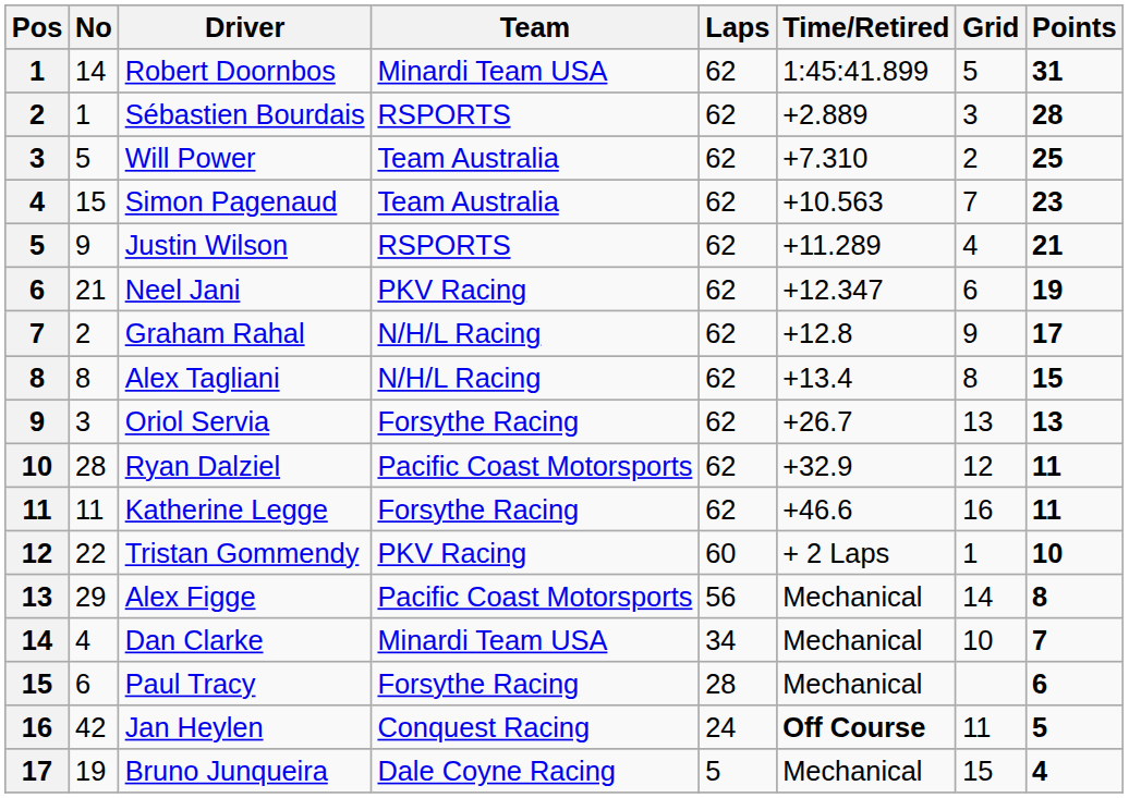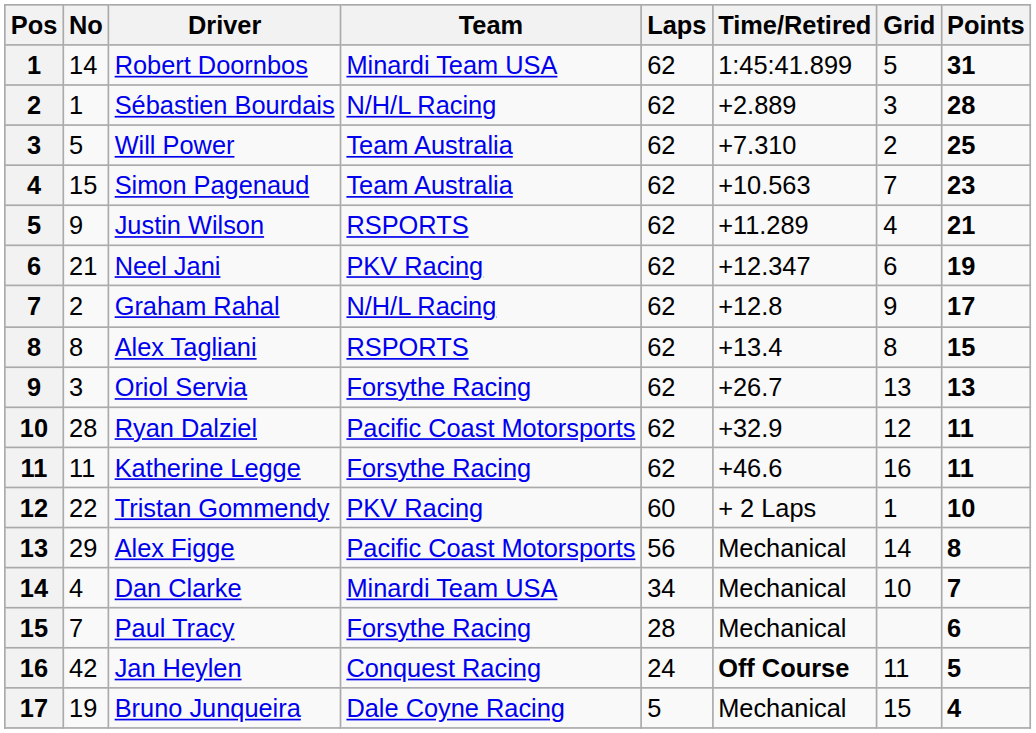Sébastien Bourdais | Team: RSPORTS -> N/H/L Racing
Alex Tagliani | Team: N/H/L Racing -> RSPORTS
Paul Tracy | No: 6 -> 7
